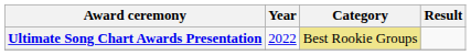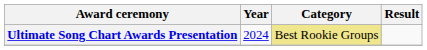Ultimate Song Chart Awards Presentation | Year: 2022 -> 2024
